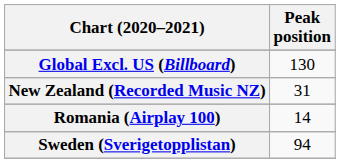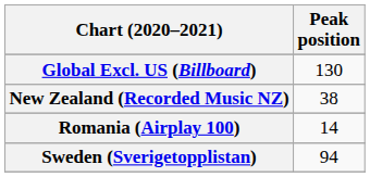New Zealand (Recorded Music NZ) | Peak position: 31 -> 38
